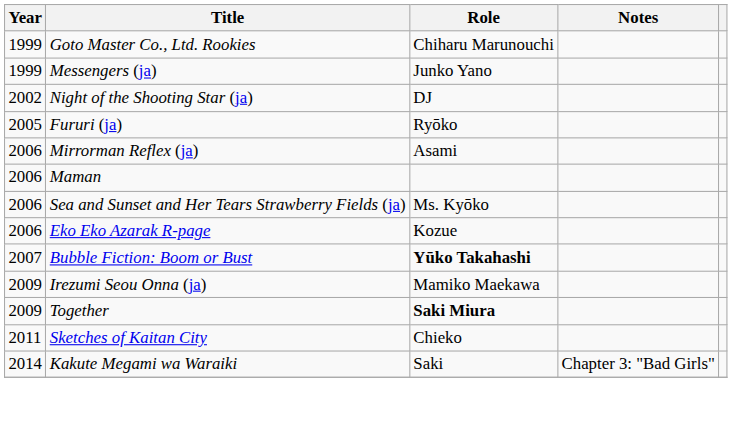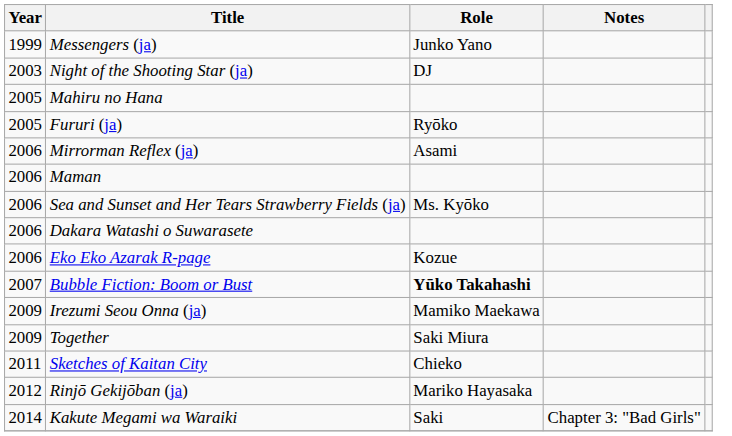- row: 1999 | Goto Master Co., Ltd. Rookies | Chiharu Marunouchi
Night of the Shooting Star (ja) | Year: 2002 -> 2003
+ row: 2005 | Mahiru no Hana
+ row: 2006 | Dakara Watashi o Suwarasete
Together | Role: bold -> normal
+ row: 2012 | Rinjō Gekijōban (ja) | Mariko Hayasaka
